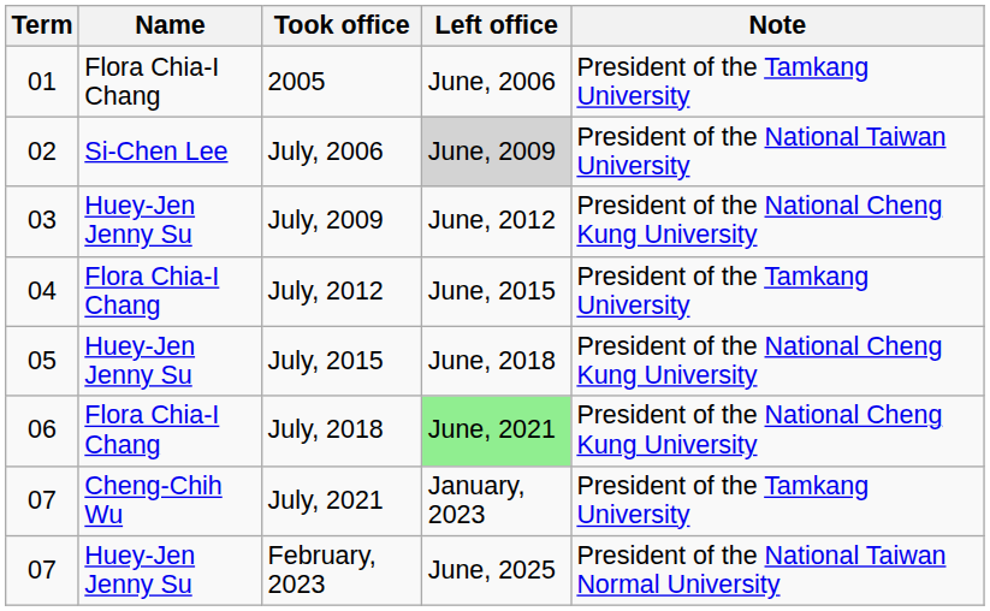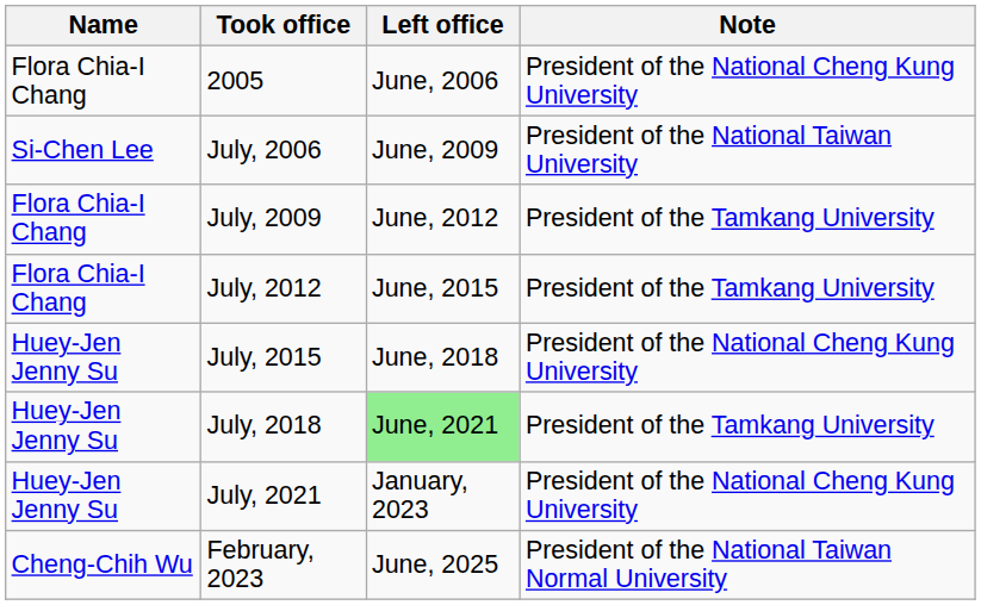- column: Term | 01 | 02 | 03 | 04 | 05 | 06 | 07 | 07
2005 | Note: President of the Tamkang University -> President of the National Cheng Kung University
July, 2006 | Left office: lightgrey background -> no background
July, 2009 | Name: Huey-Jen Jenny Su -> Flora Chia-I Chang
July, 2009 | Note: President of the National Cheng Kung University -> President of the Tamkang University
July, 2018 | Name: Flora Chia-I Chang -> Huey-Jen Jenny Su
July, 2018 | Note: President of the National Cheng Kung University -> President of the Tamkang University
July, 2021 | Name: Cheng-Chih Wu -> Huey-Jen Jenny Su
July, 2021 | Note: President of the Tamkang University -> President of the National Cheng Kung University
February, 2023 | Name: Huey-Jen Jenny Su -> Cheng-Chih Wu
